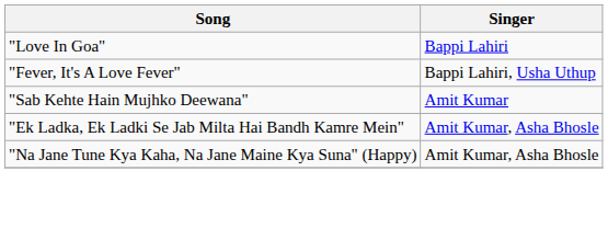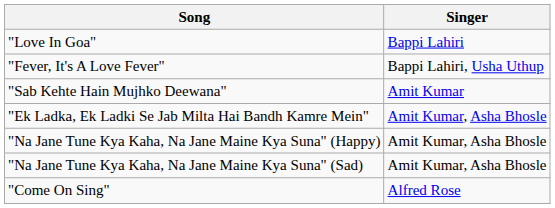+ row: "Na Jane Tune Kya Kaha, Na Jane Maine Kya Suna" (Sad) | Amit Kumar, Asha Bhosle
+ row: "Come On Sing" | Alfred Rose
